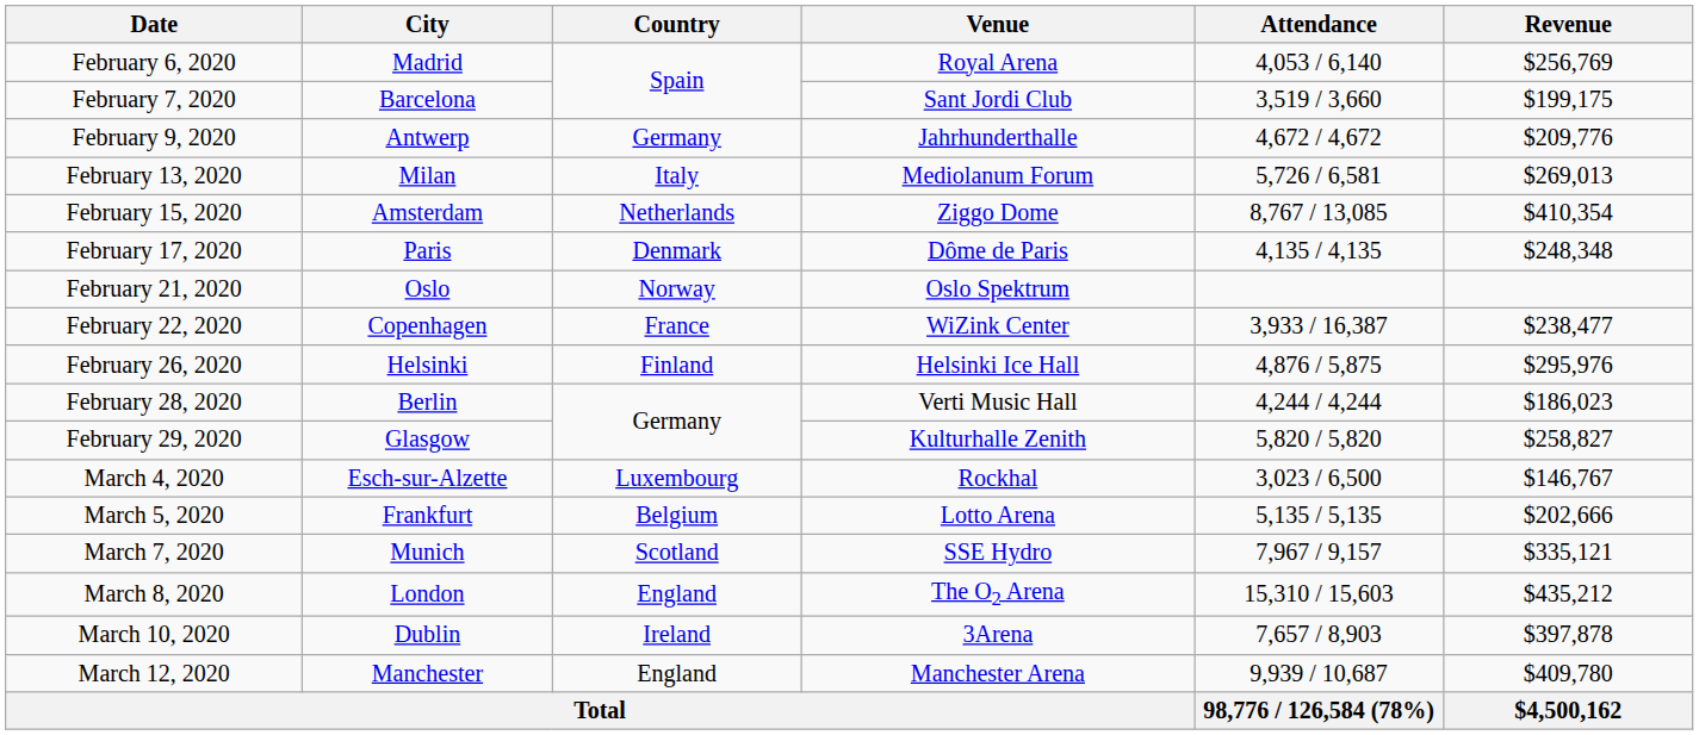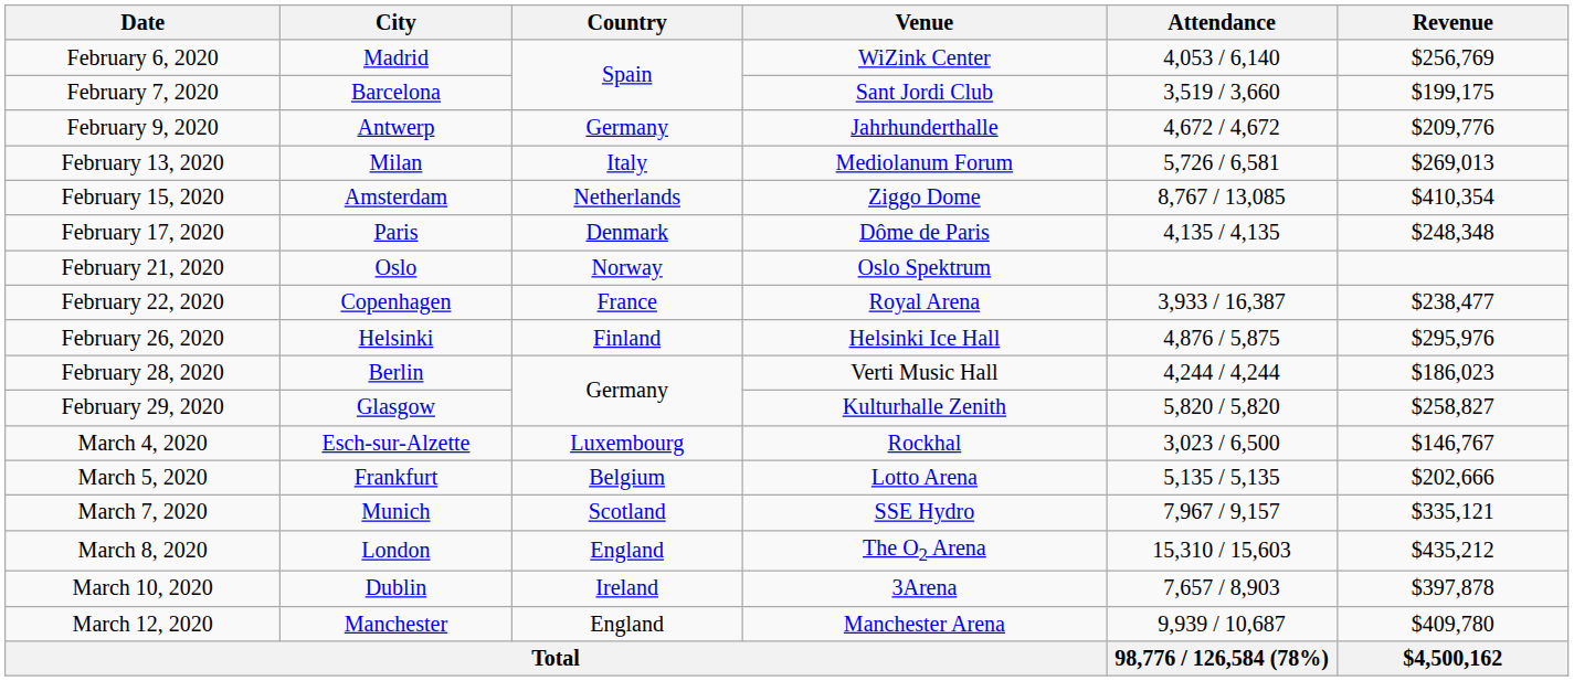February 6, 2020 | Venue: Royal Arena -> WiZink Center
February 22, 2020 | Venue: WiZink Center -> Royal Arena
